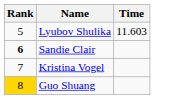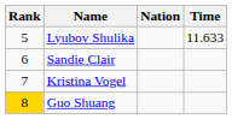+ column: Nation
Lyubov Shulika | Time: 11.603 -> 11.633
Sandie Clair | Rank: bold -> normal
